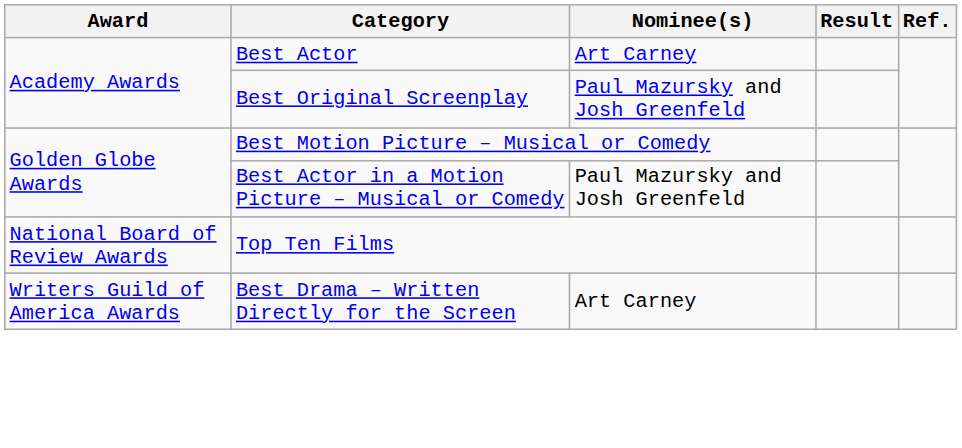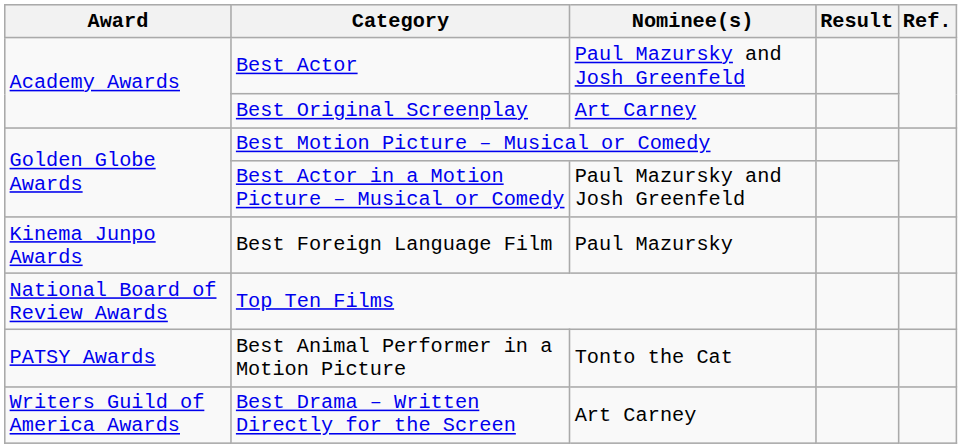Best Actor | Nominee(s): Art Carney -> Paul Mazursky and Josh Greenfeld
Best Original Screenplay | Nominee(s): Paul Mazursky and Josh Greenfeld -> Art Carney
+ row: Kinema Junpo Awards | Best Foreign Language Film | Paul Mazursky
+ row: PATSY Awards | Best Animal Performer in a Motion Picture | Tonto the Cat
